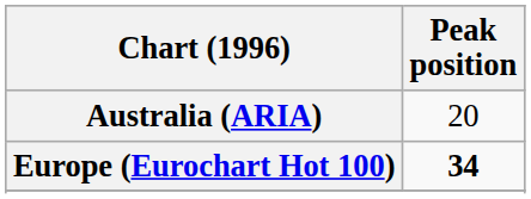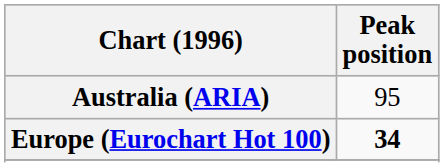Australia (ARIA) | Peak position: 20 -> 95
